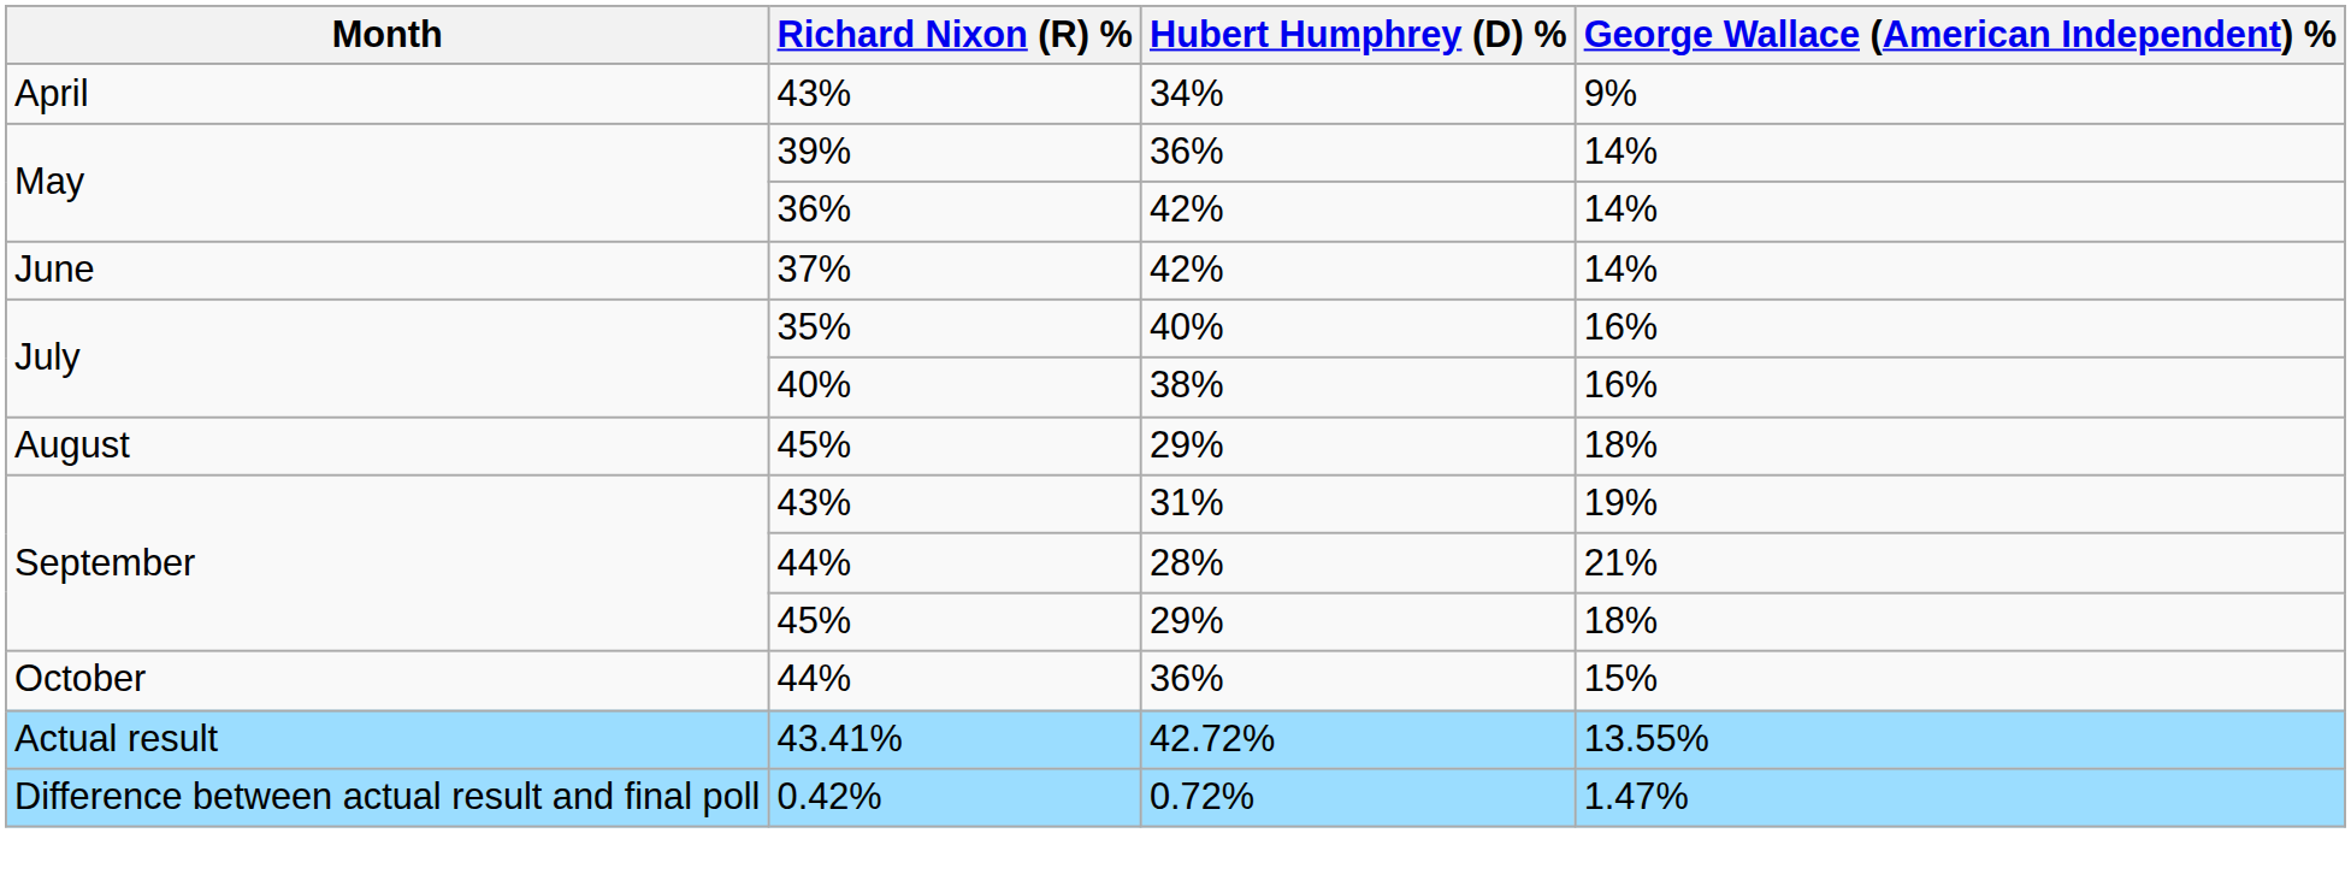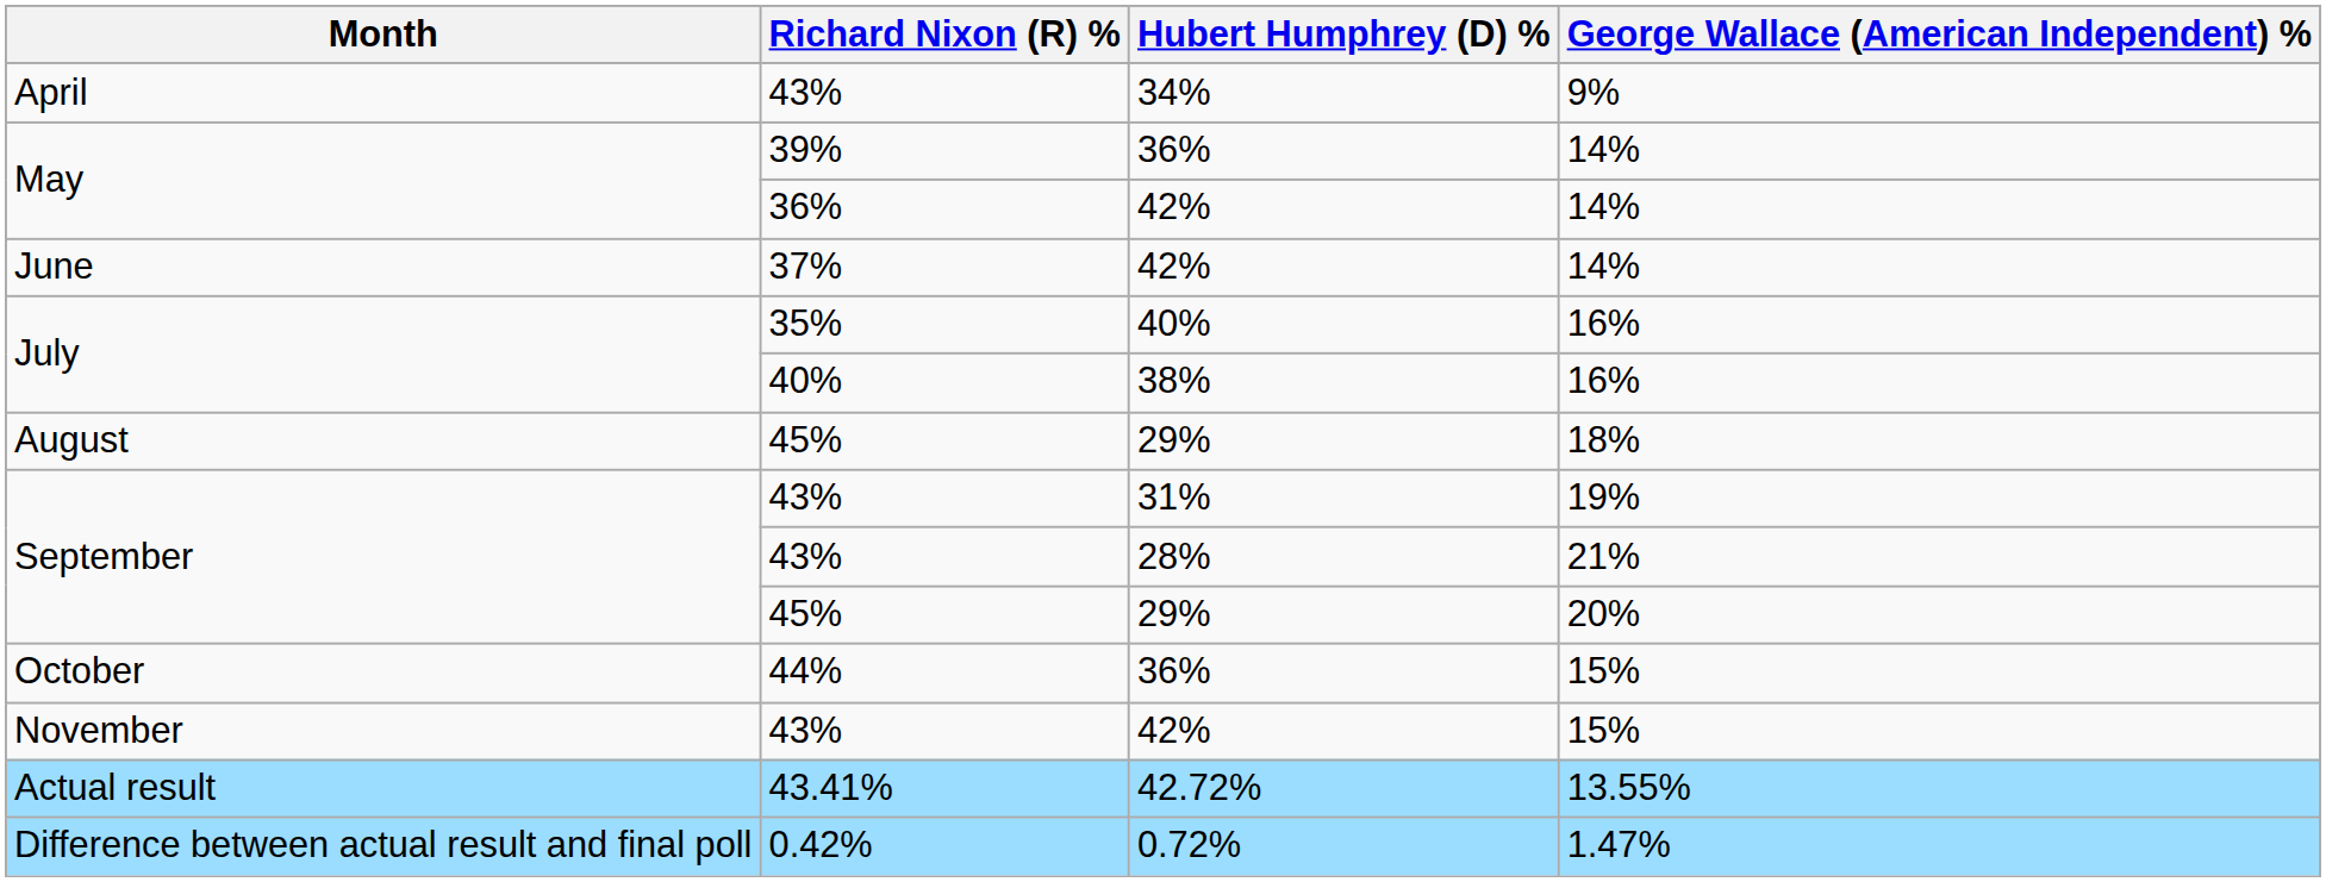September / 28% | Richard Nixon (R) %: 44% -> 43%
September / 29% | George Wallace (American Independent) %: 18% -> 20%
+ row: November | 43% | 42% | 15%
